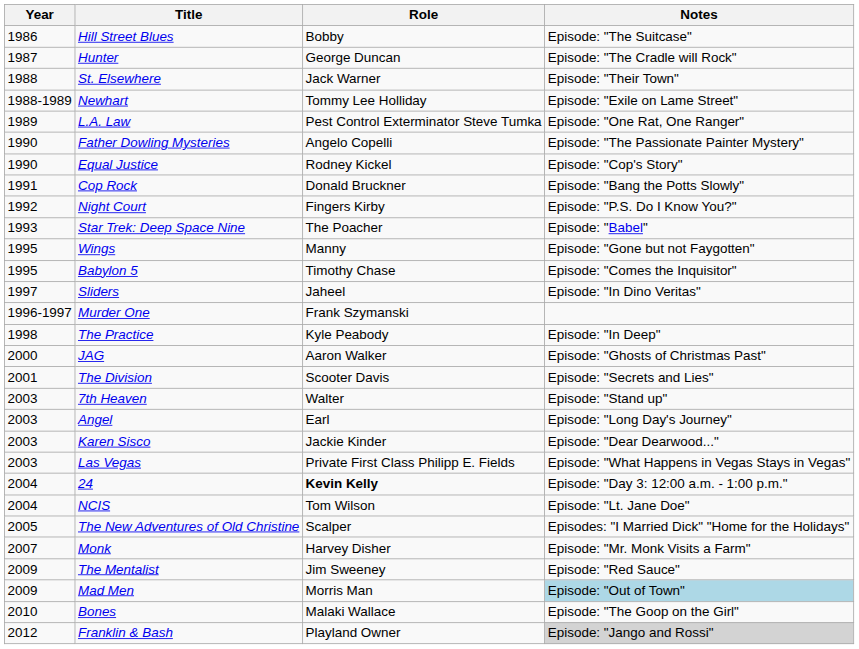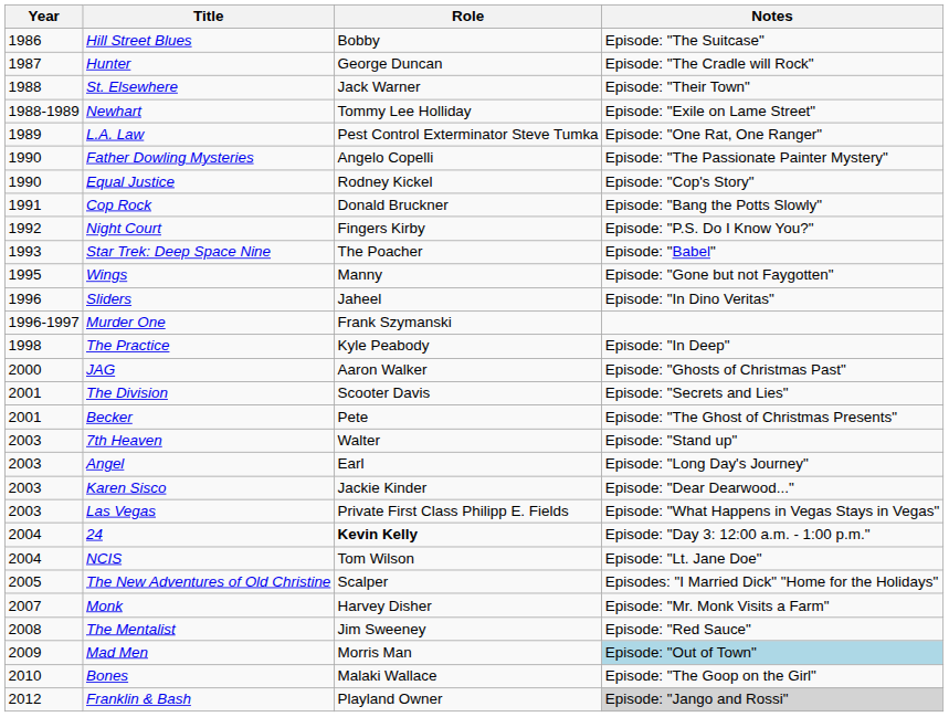- row: 1995 | Babylon 5 | Timothy Chase | Episode: "Comes the Inquisitor"
Sliders | Year: 1997 -> 1996
+ row: 2001 | Becker | Pete | Episode: "The Ghost of Christmas Presents"
The Mentalist | Year: 2009 -> 2008
